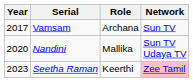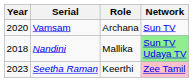Vamsam | Year: 2017 -> 2020
Nandini | Year: 2020 -> 2018
Nandini | Network: no background -> lightgreen background
